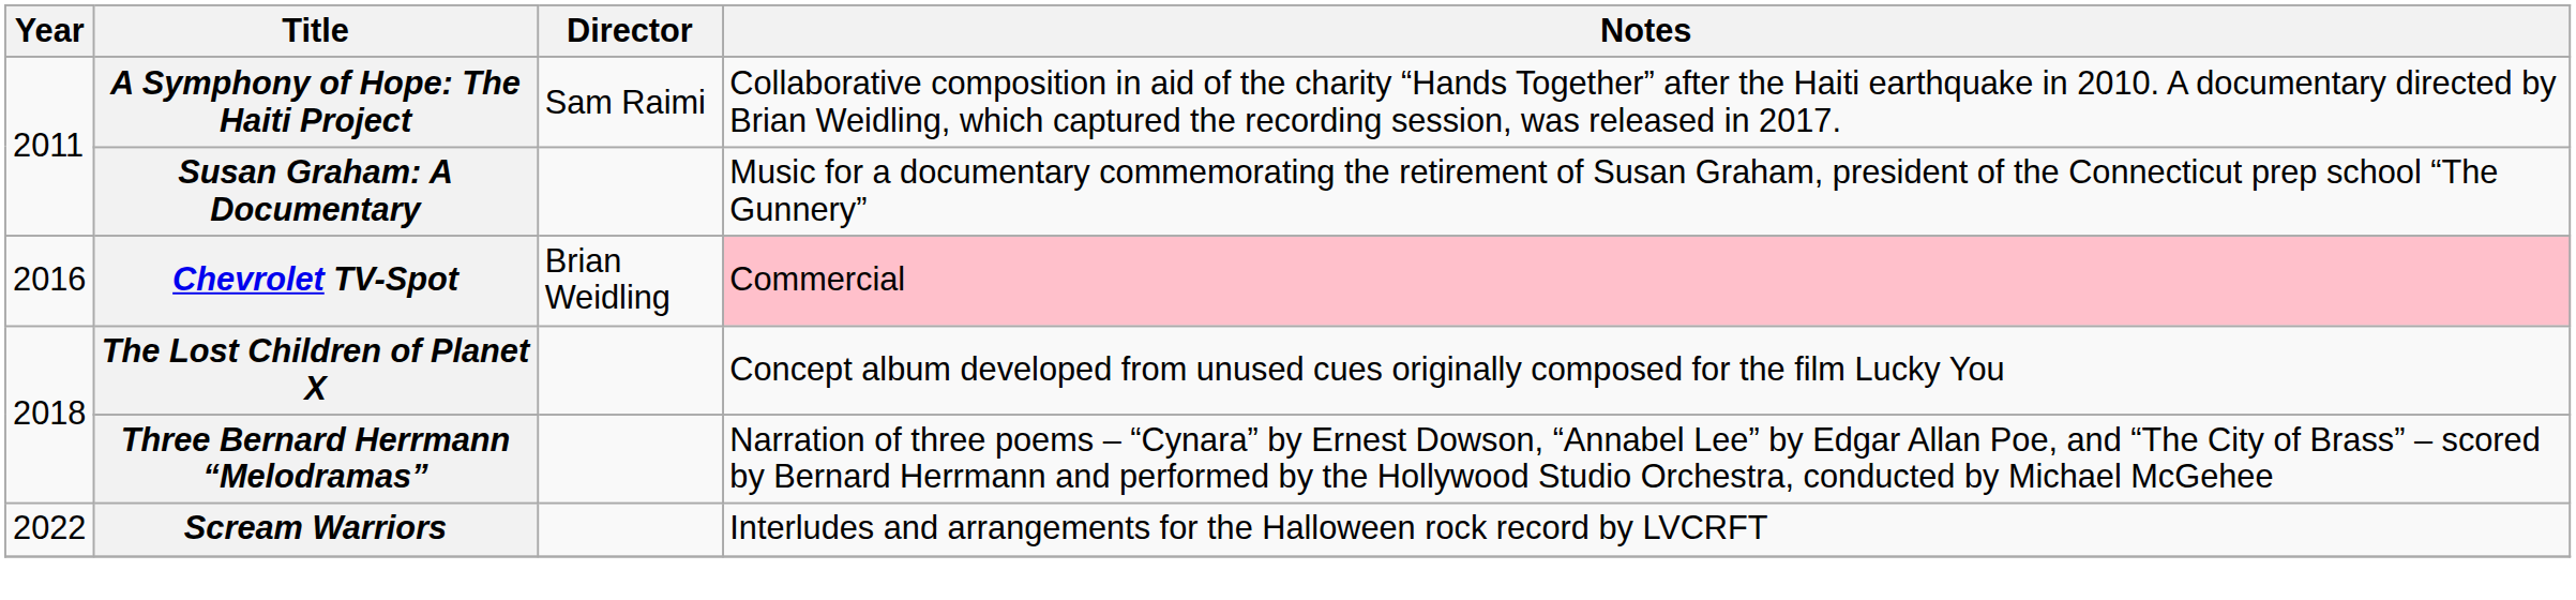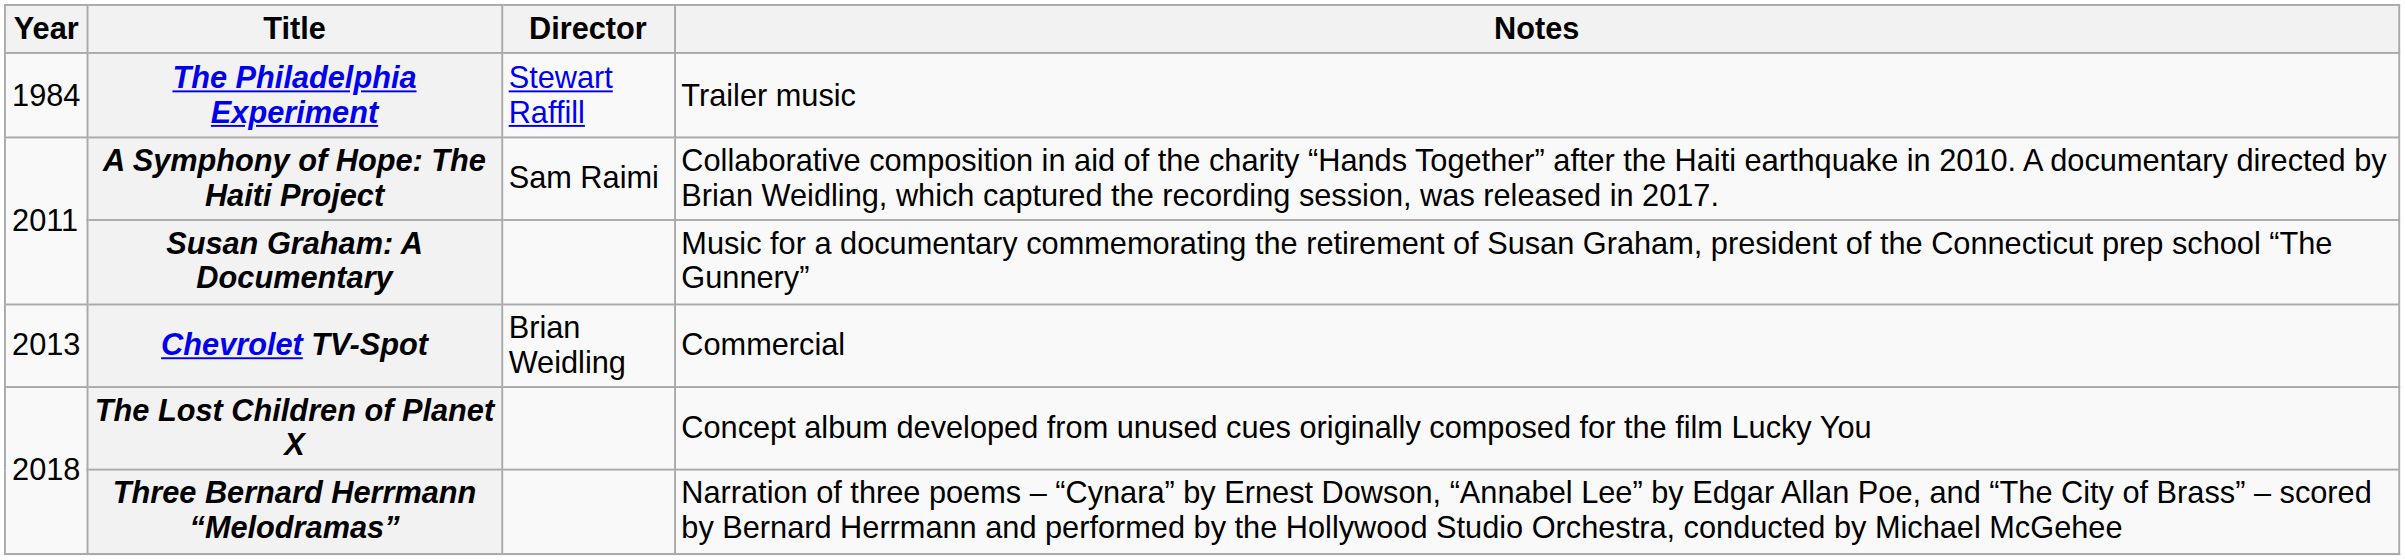+ row: 1984 | The Philadelphia Experiment | Stewart Raffill | Trailer music
Chevrolet TV-Spot | Year: 2016 -> 2013
Chevrolet TV-Spot | Notes: pink background -> no background
- row: 2022 | Scream Warriors | Interludes and arrangements for the Halloween rock record by LVCRFT
